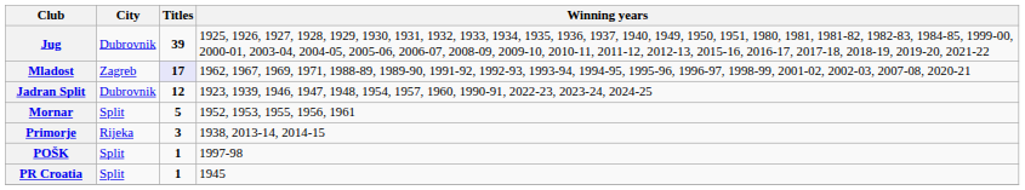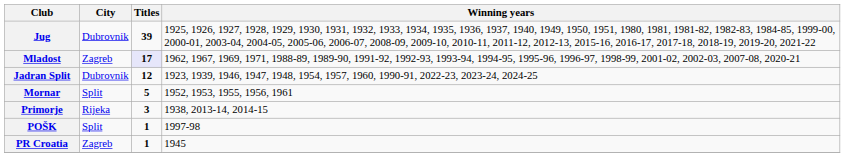PR Croatia | City: Split -> Zagreb
